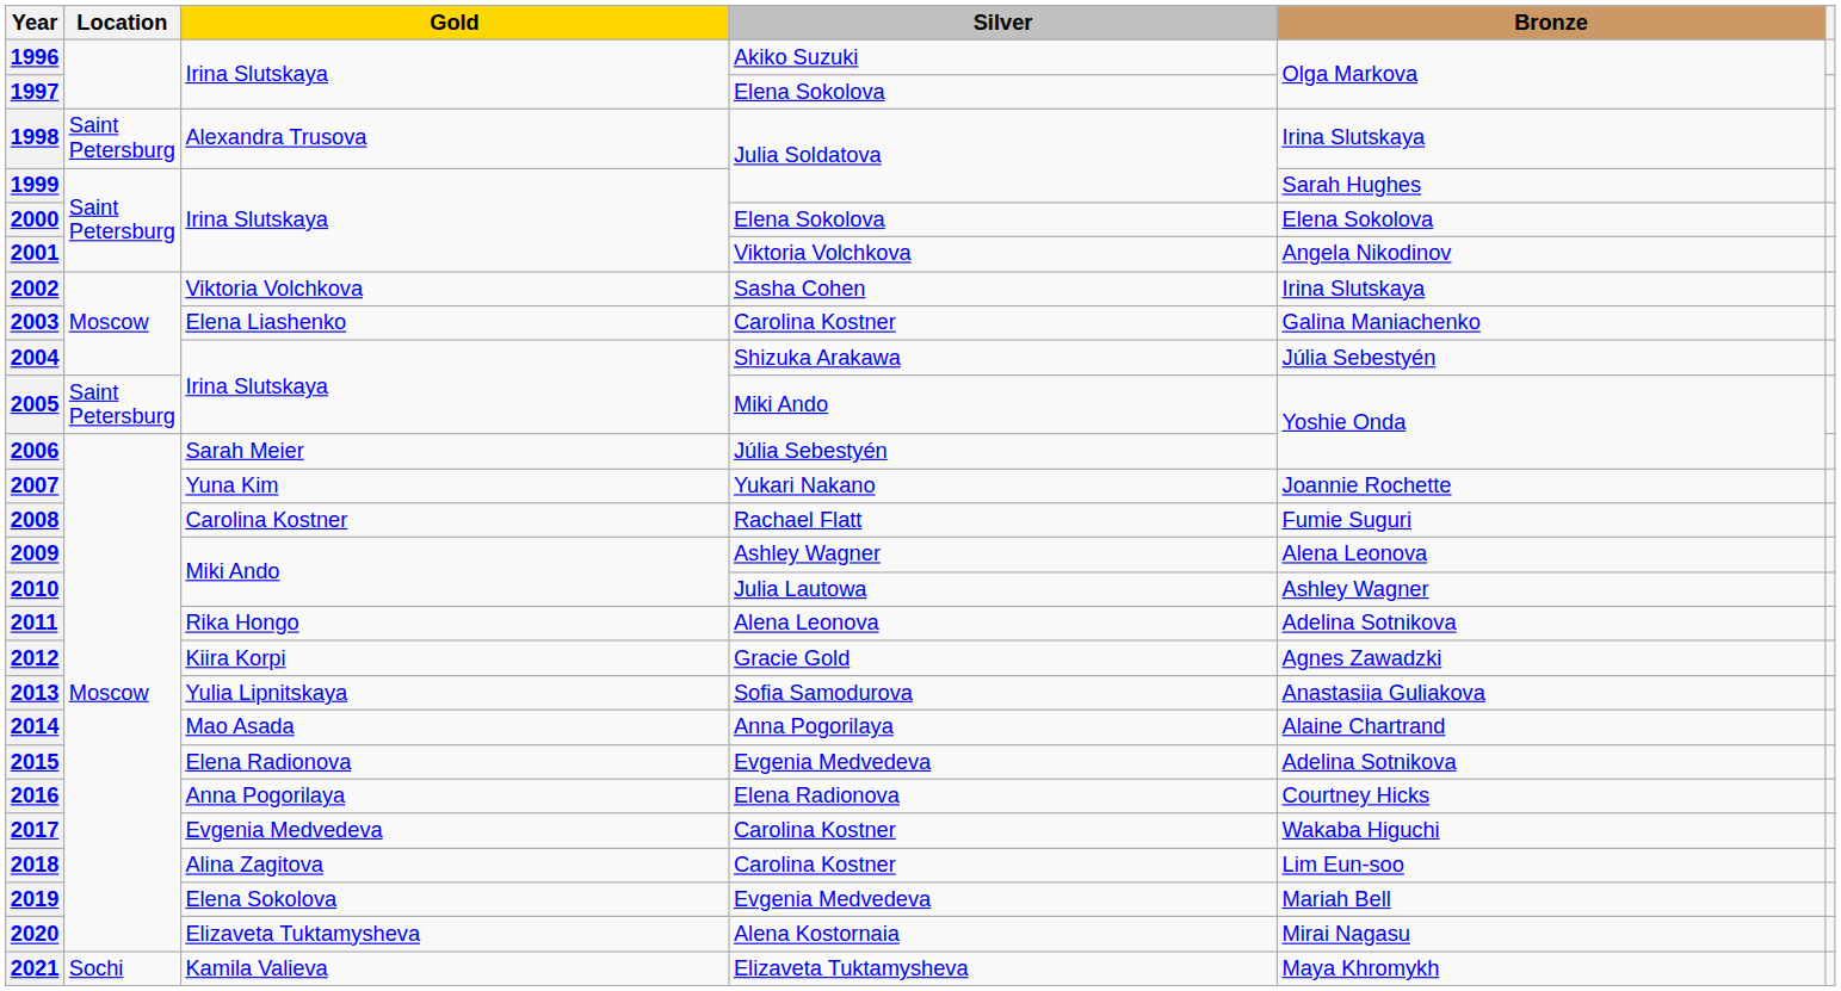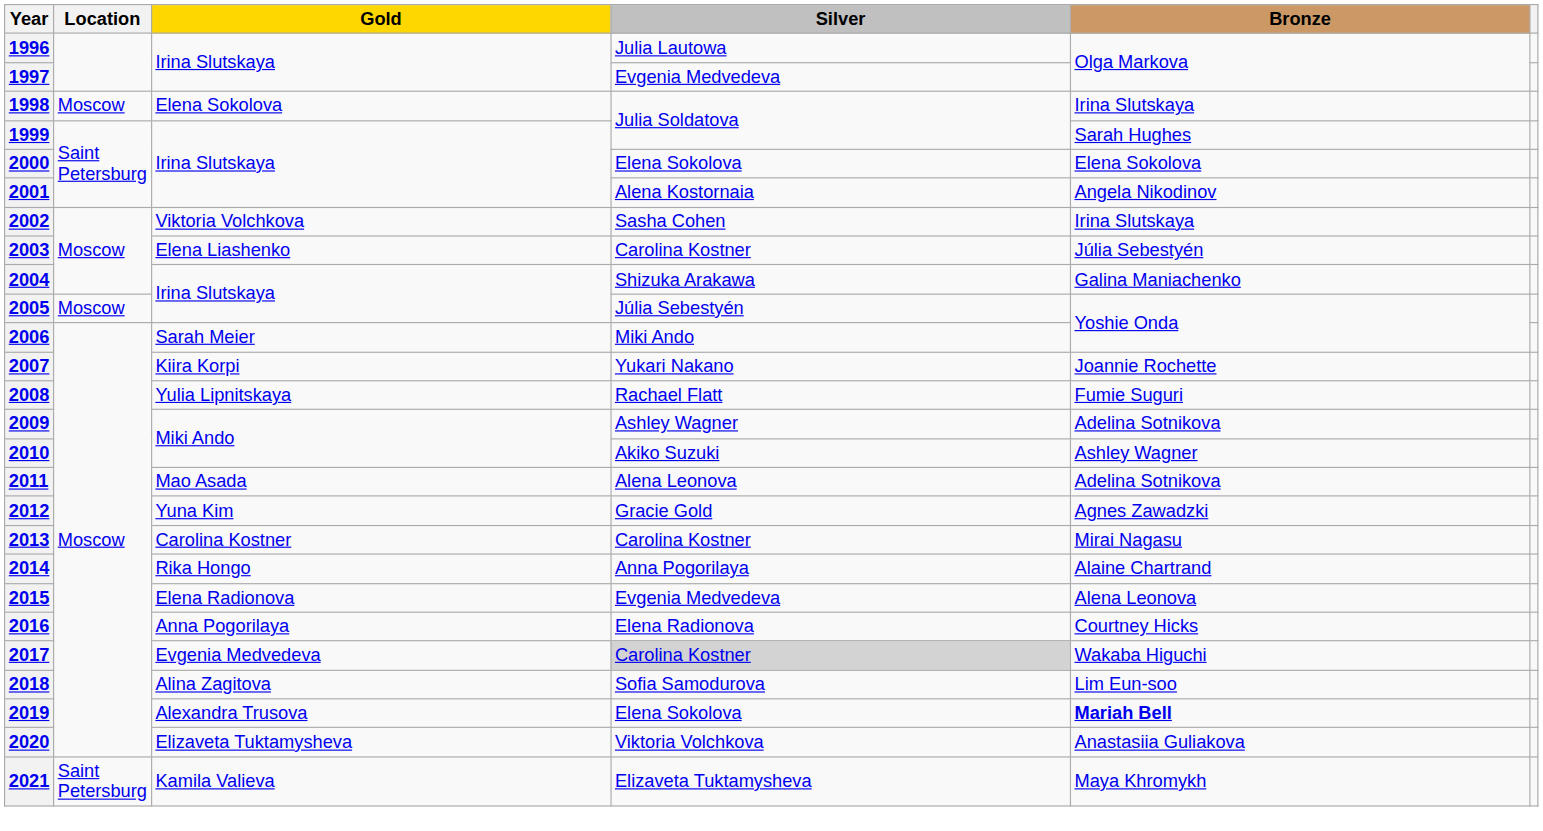1996 | Silver: Akiko Suzuki -> Julia Lautowa
1997 | Silver: Elena Sokolova -> Evgenia Medvedeva
1998 | Location: Saint Petersburg -> Moscow
1998 | Gold: Alexandra Trusova -> Elena Sokolova
2001 | Silver: Viktoria Volchkova -> Alena Kostornaia
2003 | Bronze: Galina Maniachenko -> Júlia Sebestyén
2004 | Bronze: Júlia Sebestyén -> Galina Maniachenko
2005 | Location: Saint Petersburg -> Moscow
2005 | Silver: Miki Ando -> Júlia Sebestyén
2006 | Silver: Júlia Sebestyén -> Miki Ando
2007 | Gold: Yuna Kim -> Kiira Korpi
2008 | Gold: Carolina Kostner -> Yulia Lipnitskaya
2009 | Bronze: Alena Leonova -> Adelina Sotnikova
2010 | Silver: Julia Lautowa -> Akiko Suzuki
2011 | Gold: Rika Hongo -> Mao Asada
2012 | Gold: Kiira Korpi -> Yuna Kim
2013 | Gold: Yulia Lipnitskaya -> Carolina Kostner
2013 | Silver: Sofia Samodurova -> Carolina Kostner
2013 | Bronze: Anastasiia Guliakova -> Mirai Nagasu
2014 | Gold: Mao Asada -> Rika Hongo
2015 | Bronze: Adelina Sotnikova -> Alena Leonova
2017 | Silver: no background -> lightgrey background
2018 | Silver: Carolina Kostner -> Sofia Samodurova
2019 | Gold: Elena Sokolova -> Alexandra Trusova
2019 | Silver: Evgenia Medvedeva -> Elena Sokolova
2019 | Bronze: normal -> bold
2020 | Silver: Alena Kostornaia -> Viktoria Volchkova
2020 | Bronze: Mirai Nagasu -> Anastasiia Guliakova
2021 | Location: Sochi -> Saint Petersburg
